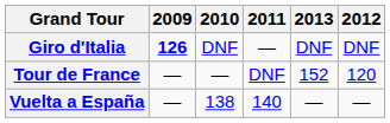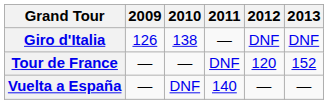columns swapped: 2012 <-> 2013
Giro d'Italia | 2009: bold -> normal
Giro d'Italia | 2010: DNF -> 138
Vuelta a España | 2010: 138 -> DNF
